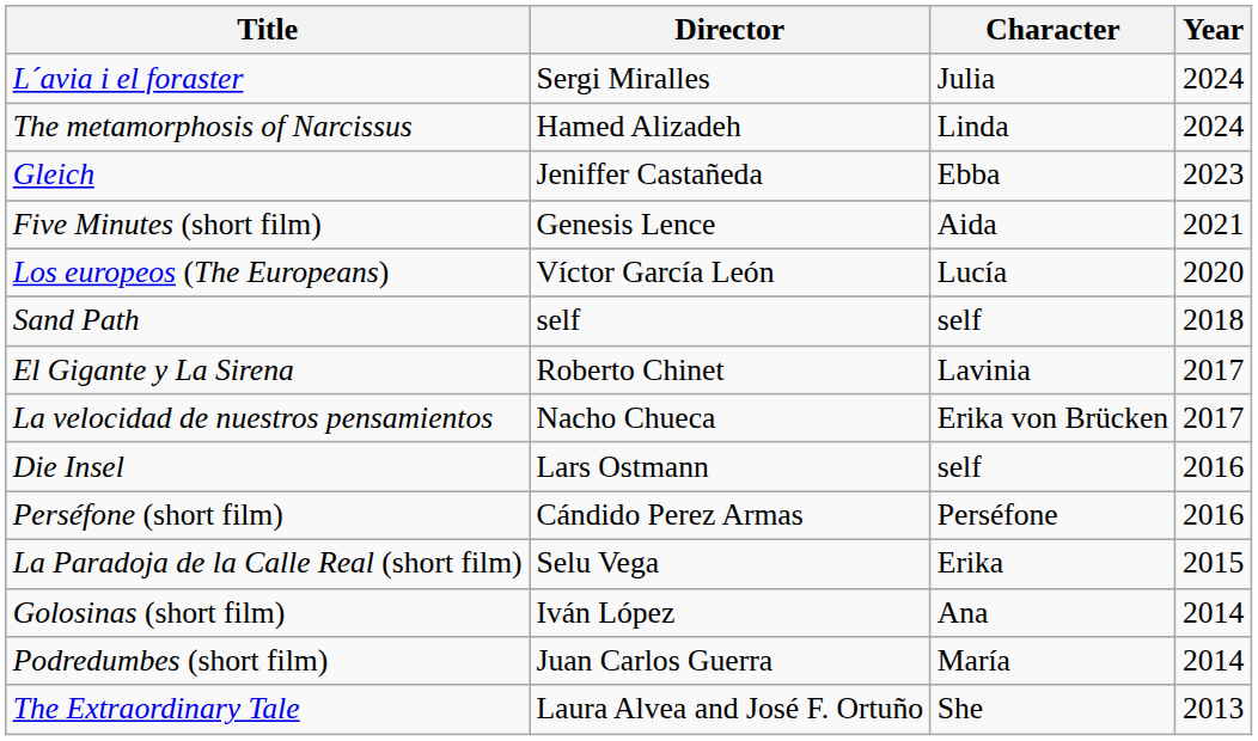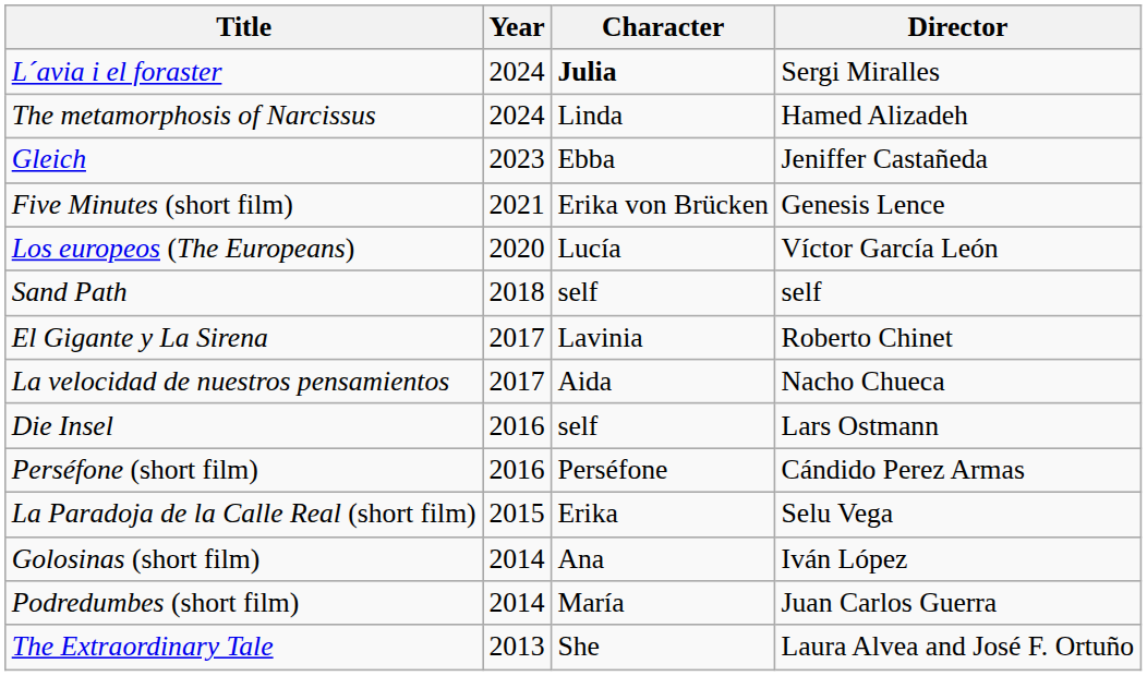columns swapped: Director <-> Year
L´avia i el foraster | Character: normal -> bold
Five Minutes (short film) | Character: Aida -> Erika von Brücken
La velocidad de nuestros pensamientos | Character: Erika von Brücken -> Aida
